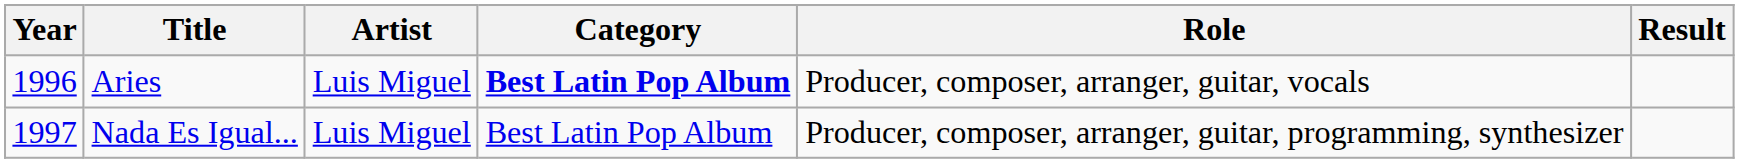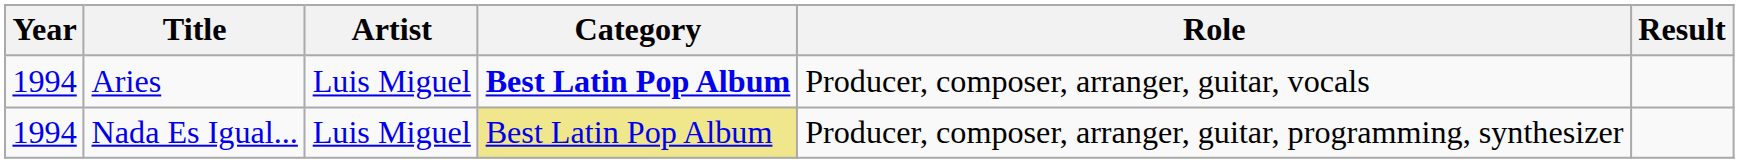Aries | Year: 1996 -> 1994
Nada Es Igual... | Year: 1997 -> 1994
Nada Es Igual... | Category: no background -> khaki background
